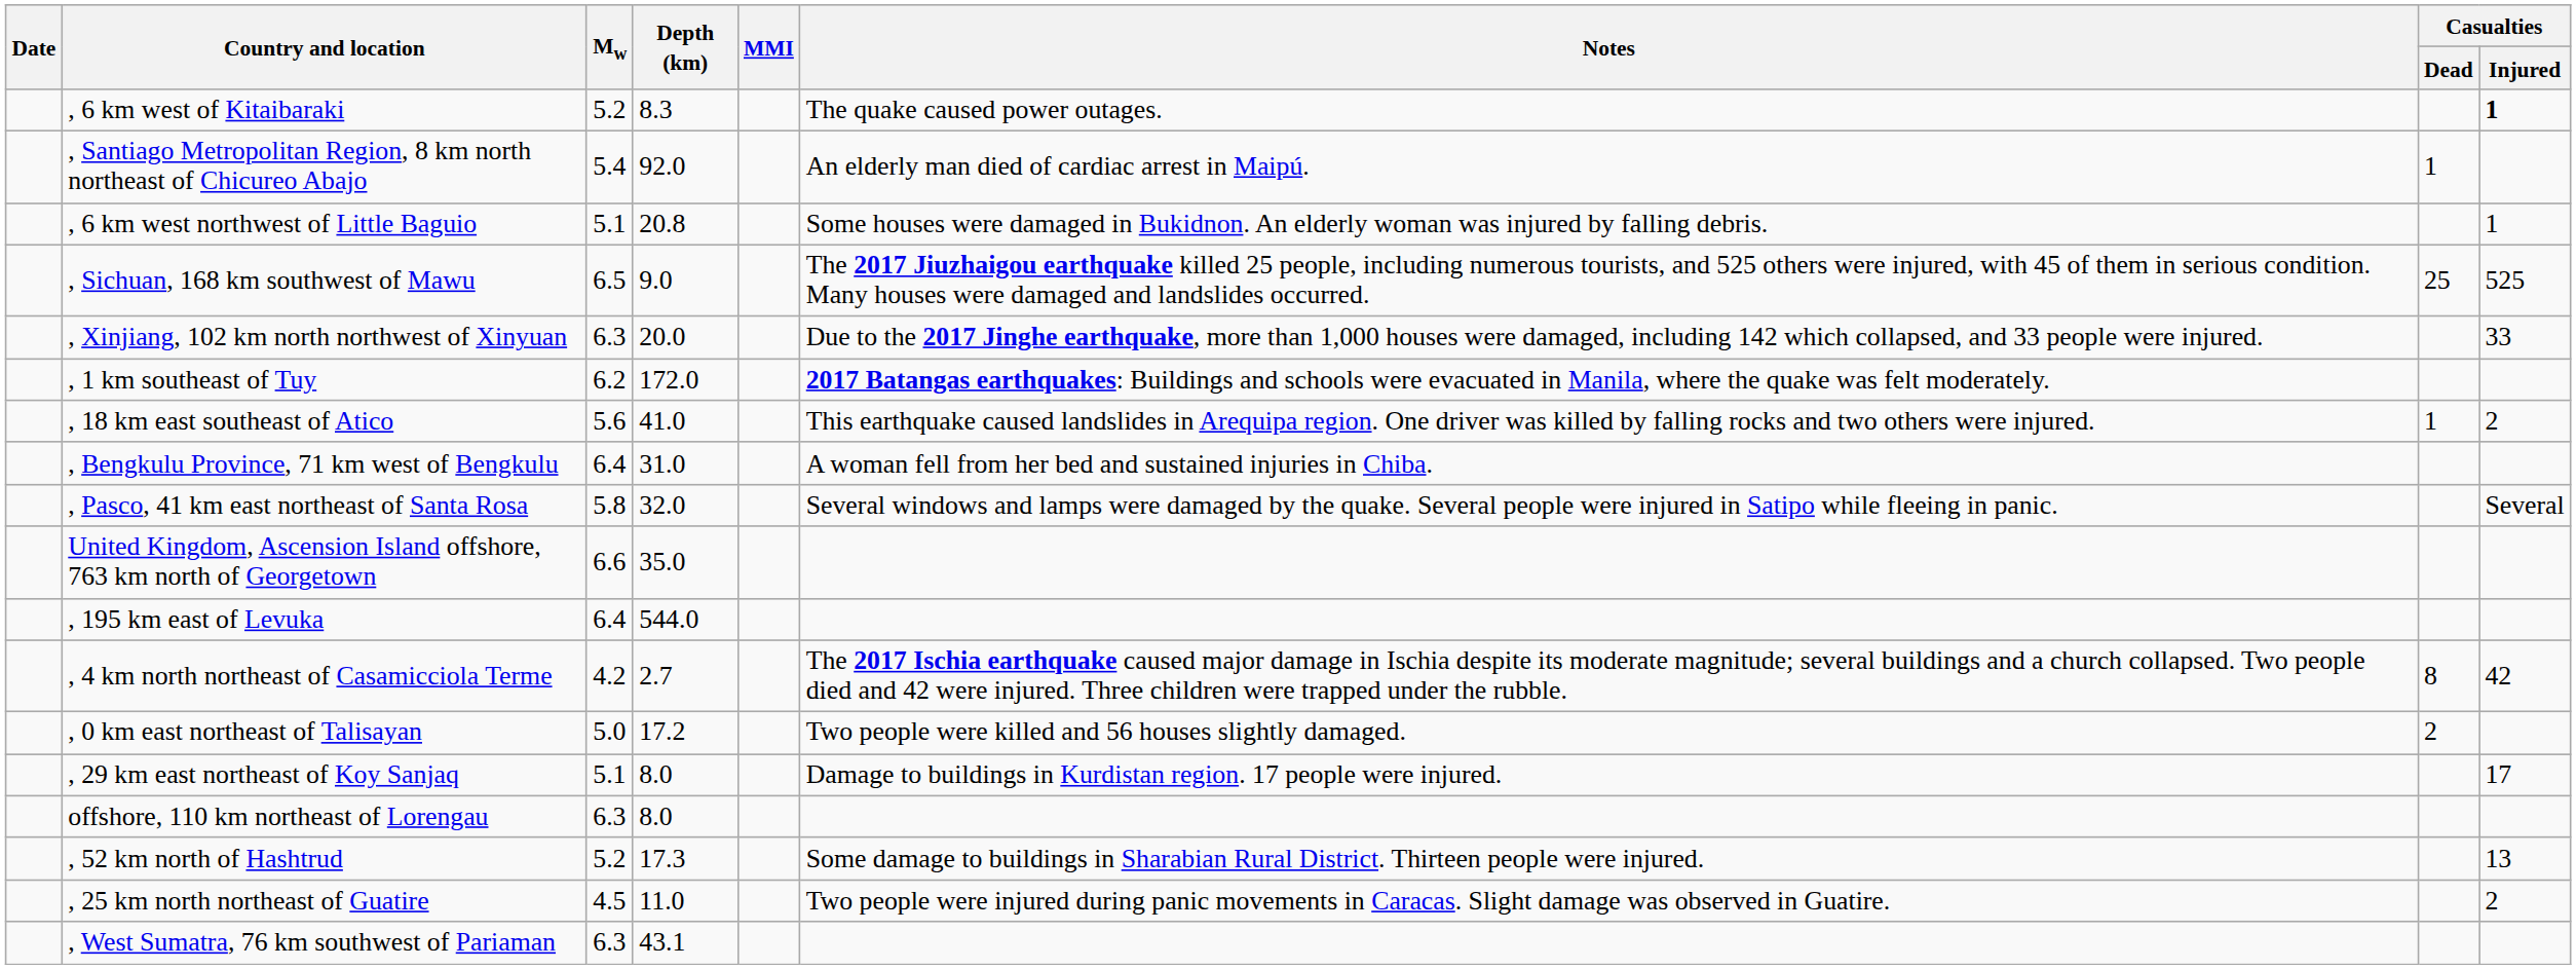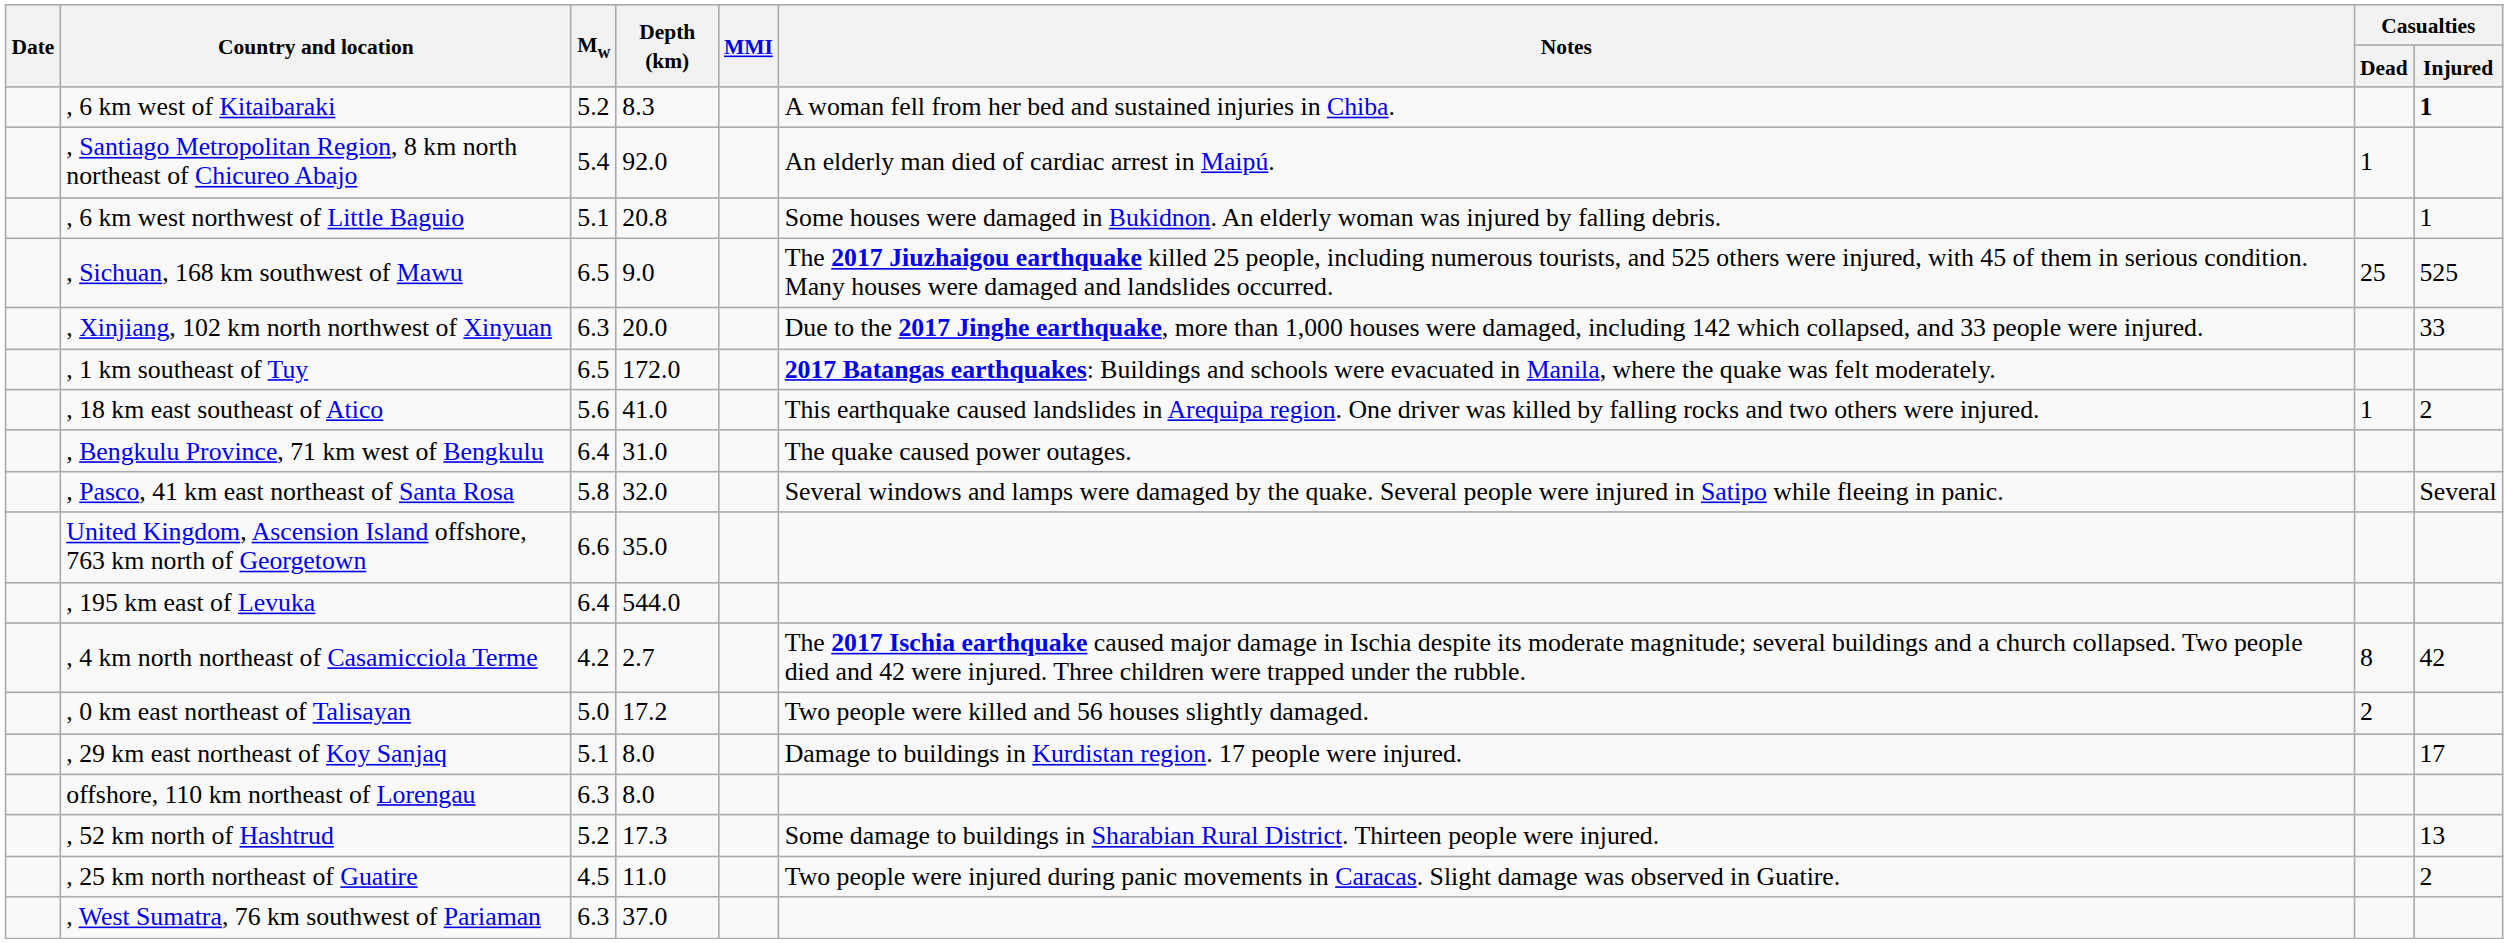, 6 km west of Kitaibaraki | Notes: The quake caused power outages. -> A woman fell from her bed and sustained injuries in Chiba.
, 1 km southeast of Tuy | Mw: 6.2 -> 6.5
, Bengkulu Province, 71 km west of Bengkulu | Notes: A woman fell from her bed and sustained injuries in Chiba. -> The quake caused power outages.
, West Sumatra, 76 km southwest of Pariaman | Depth (km): 43.1 -> 37.0
